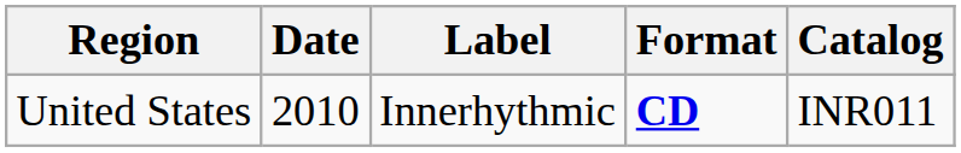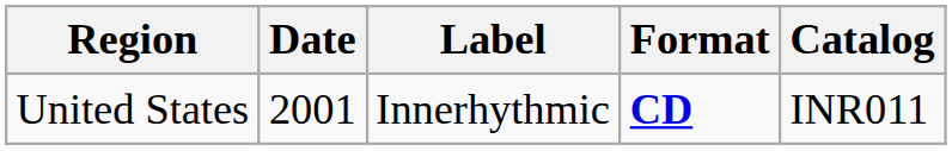United States | Date: 2010 -> 2001
